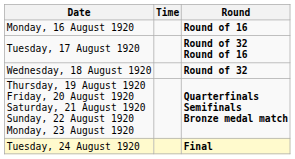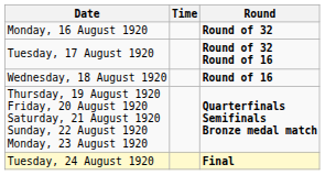Monday, 16 August 1920 | Round: Round of 16 -> Round of 32
Wednesday, 18 August 1920 | Round: Round of 32 -> Round of 16
